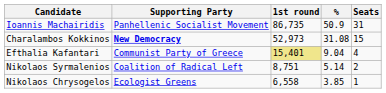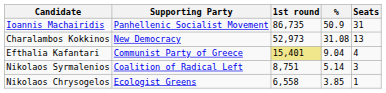Charalambos Kokkinos | Supporting Party: bold -> normal
Charalambos Kokkinos | Seats: 15 -> 13
Nikolaos Syrmalenios | Seats: 2 -> 3
